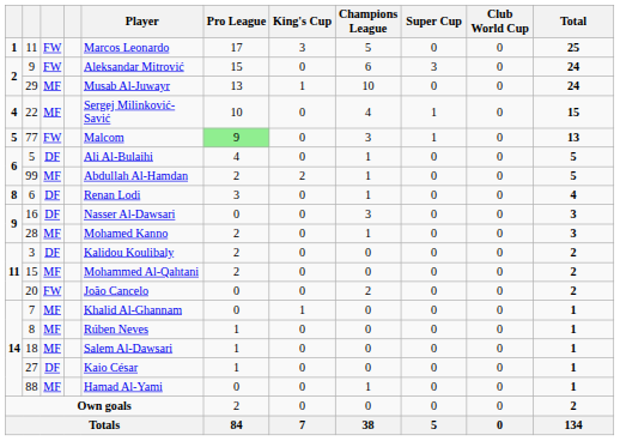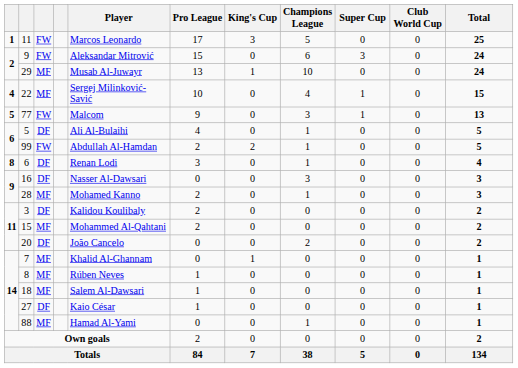77 | Pro League: lightgreen background -> no background
99 | column 3: MF -> FW
20 | column 3: FW -> DF
